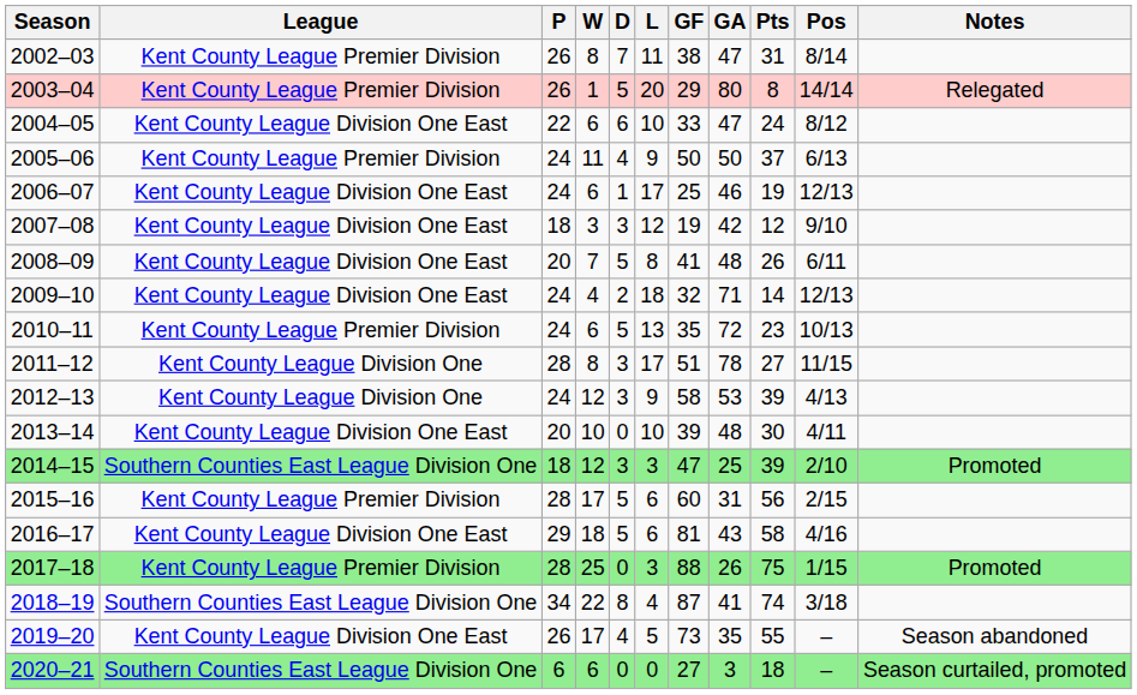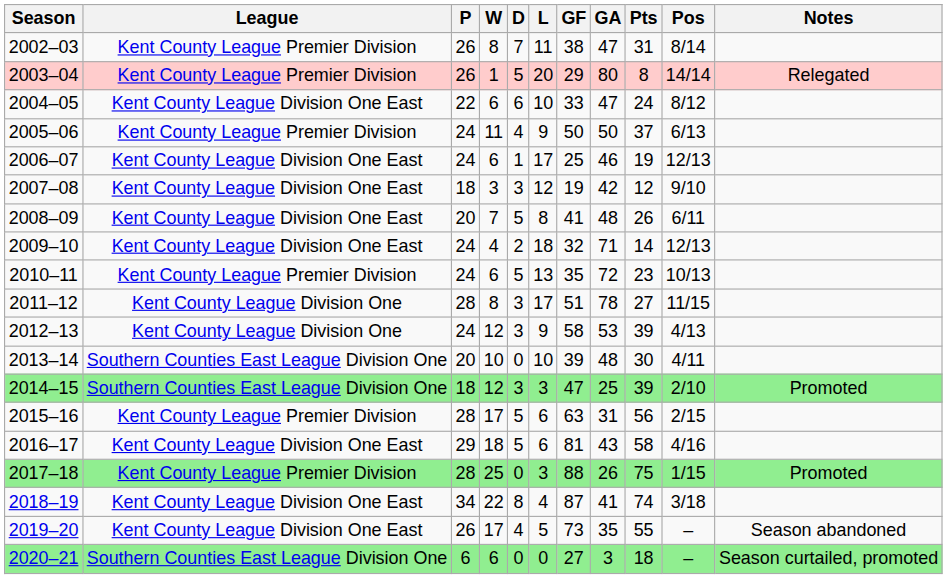2013–14 | League: Kent County League Division One East -> Southern Counties East League Division One
2015–16 | GF: 60 -> 63
2018–19 | League: Southern Counties East League Division One -> Kent County League Division One East
